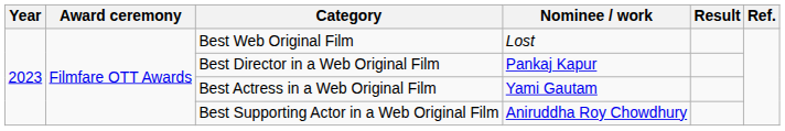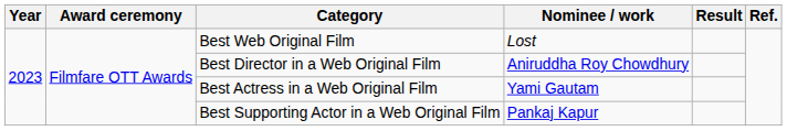Best Director in a Web Original Film | Nominee / work: Pankaj Kapur -> Aniruddha Roy Chowdhury
Best Supporting Actor in a Web Original Film | Nominee / work: Aniruddha Roy Chowdhury -> Pankaj Kapur
